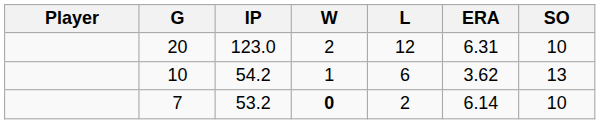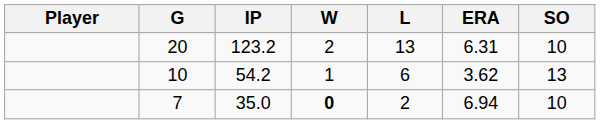20 | IP: 123.0 -> 123.2
20 | L: 12 -> 13
7 | IP: 53.2 -> 35.0
7 | ERA: 6.14 -> 6.94
